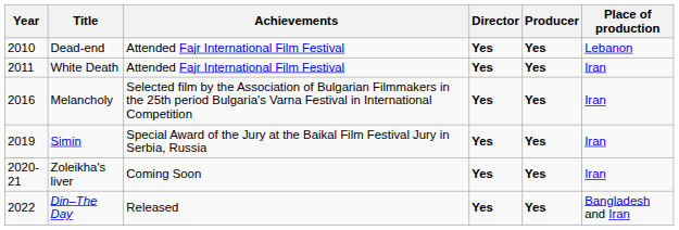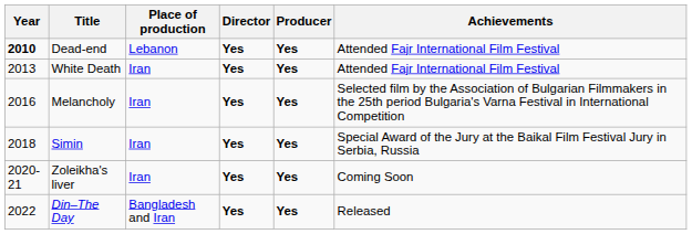columns swapped: Place of production <-> Achievements
Dead-end | Year: normal -> bold
White Death | Year: 2011 -> 2013
Simin | Year: 2019 -> 2018
